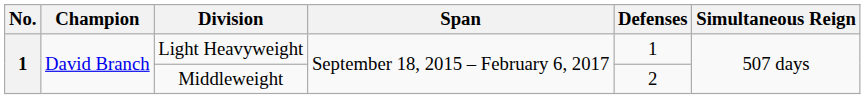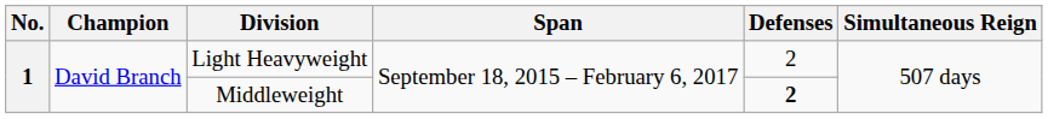Light Heavyweight | Defenses: 1 -> 2
Middleweight | Defenses: normal -> bold
